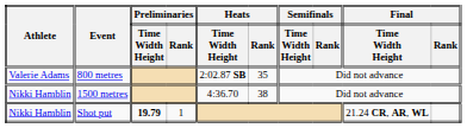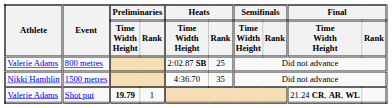800 metres | Heats / Rank: 35 -> 25
1500 metres | Heats / Rank: 38 -> 35
Shot put | Athlete: Nikki Hamblin -> Valerie Adams
